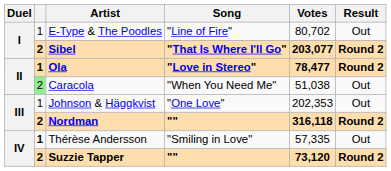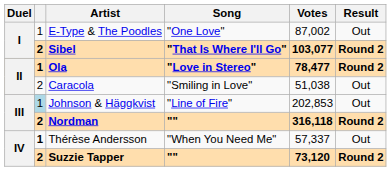E-Type & The Poodles | Song: "Line of Fire" -> "One Love"
E-Type & The Poodles | Votes: 80,702 -> 87,002
Sibel | Votes: 203,077 -> 103,077
Caracola | column 2: lightgreen background -> no background
Caracola | Song: "When You Need Me" -> "Smiling in Love"
Johnson & Häggkvist | column 2: no background -> lightblue background
Johnson & Häggkvist | Song: "One Love" -> "Line of Fire"
Johnson & Häggkvist | Votes: 202,353 -> 202,853
Thérèse Andersson | Song: "Smiling in Love" -> "When You Need Me"
Thérèse Andersson | Votes: 57,335 -> 57,337
